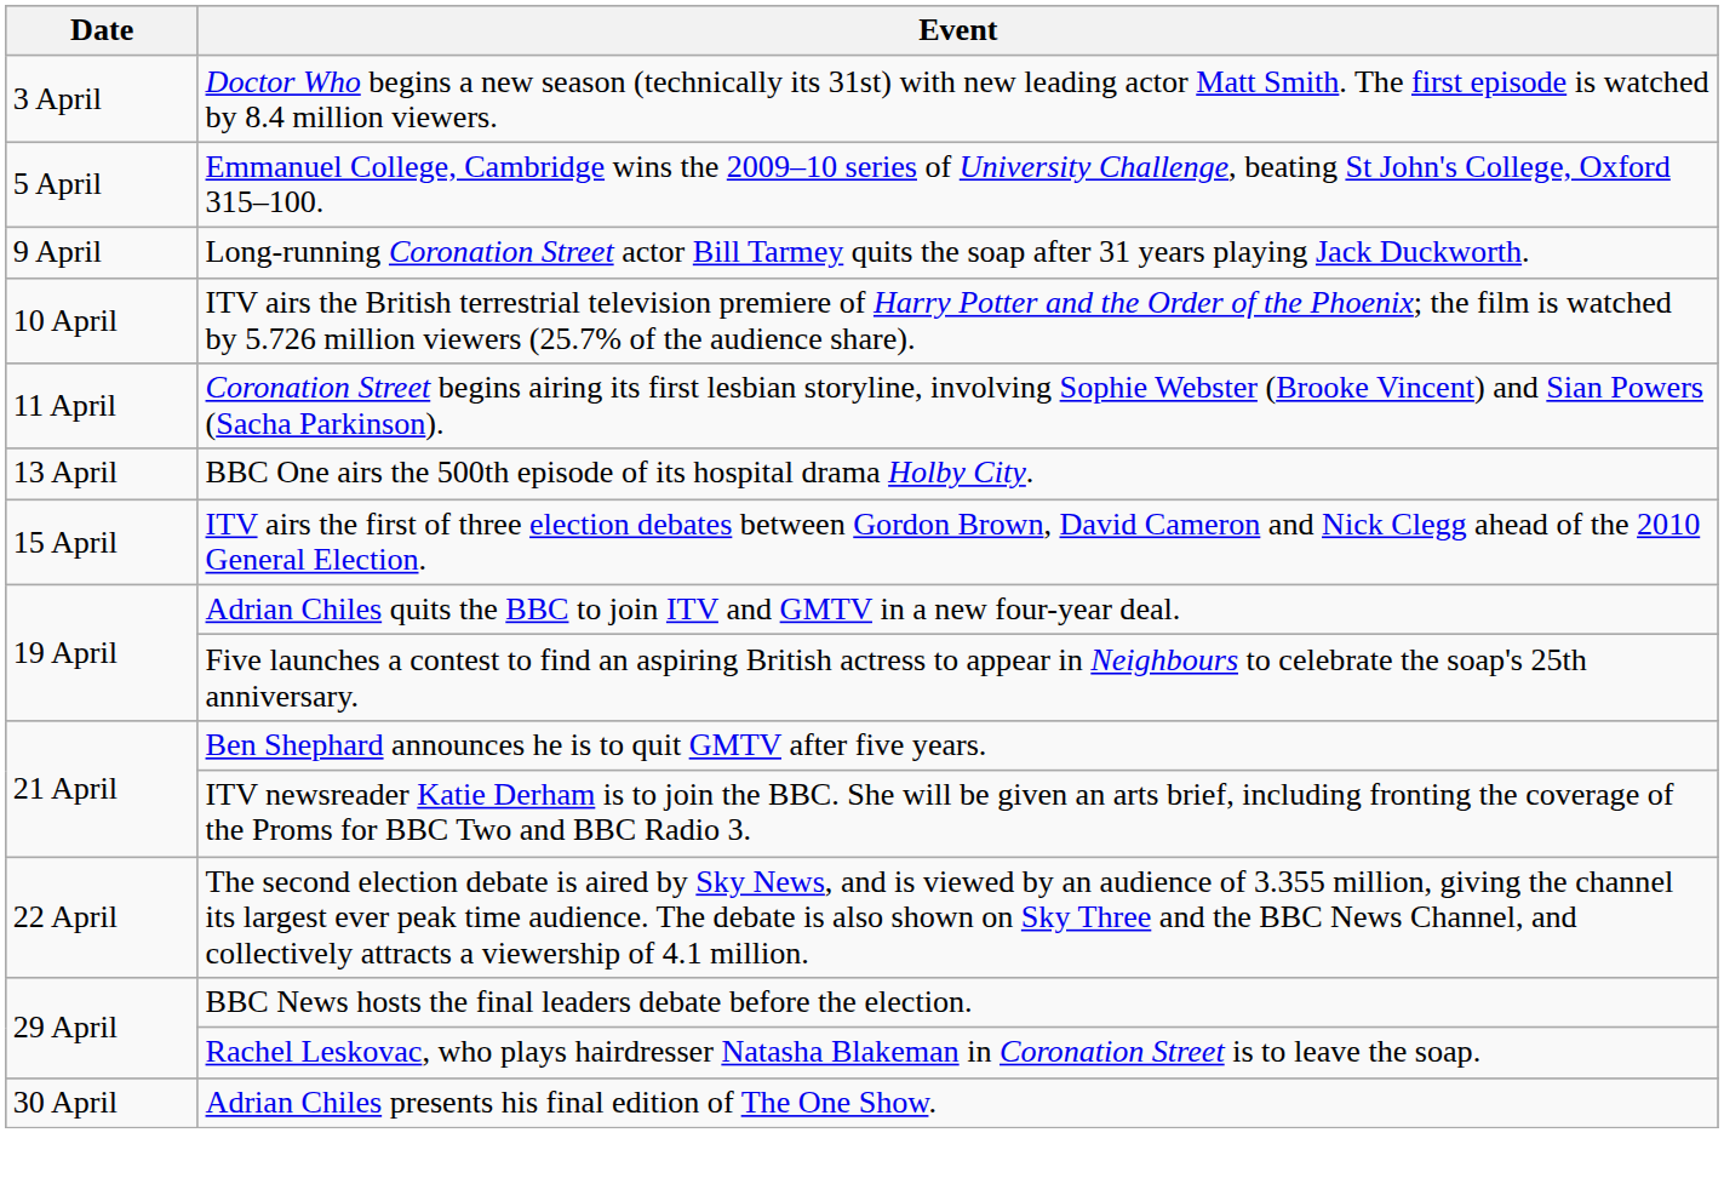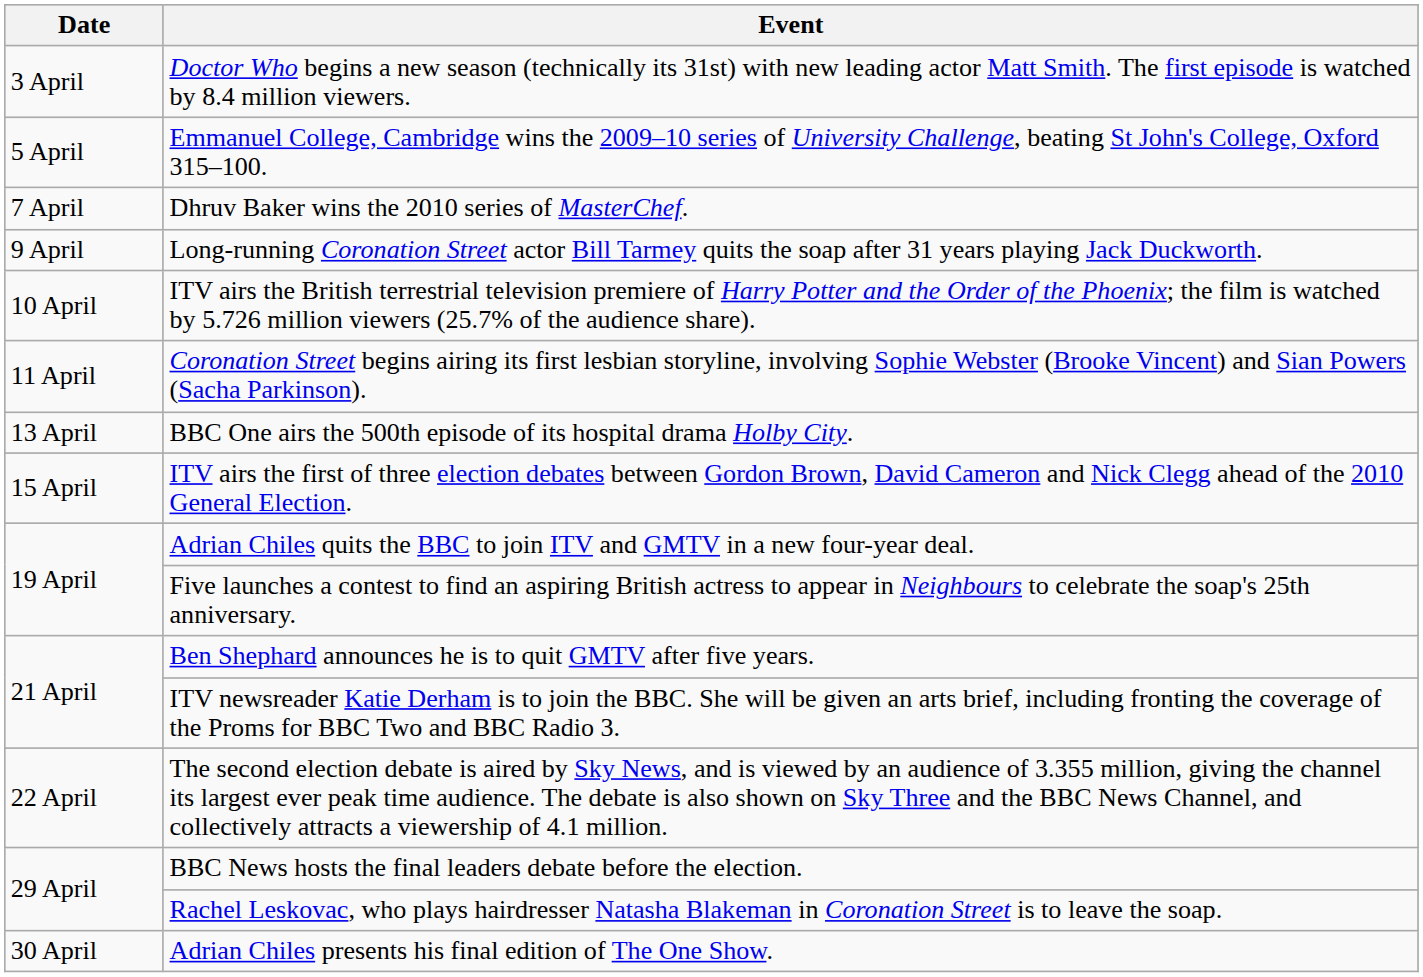+ row: 7 April | Dhruv Baker wins the 2010 series of MasterChef.
